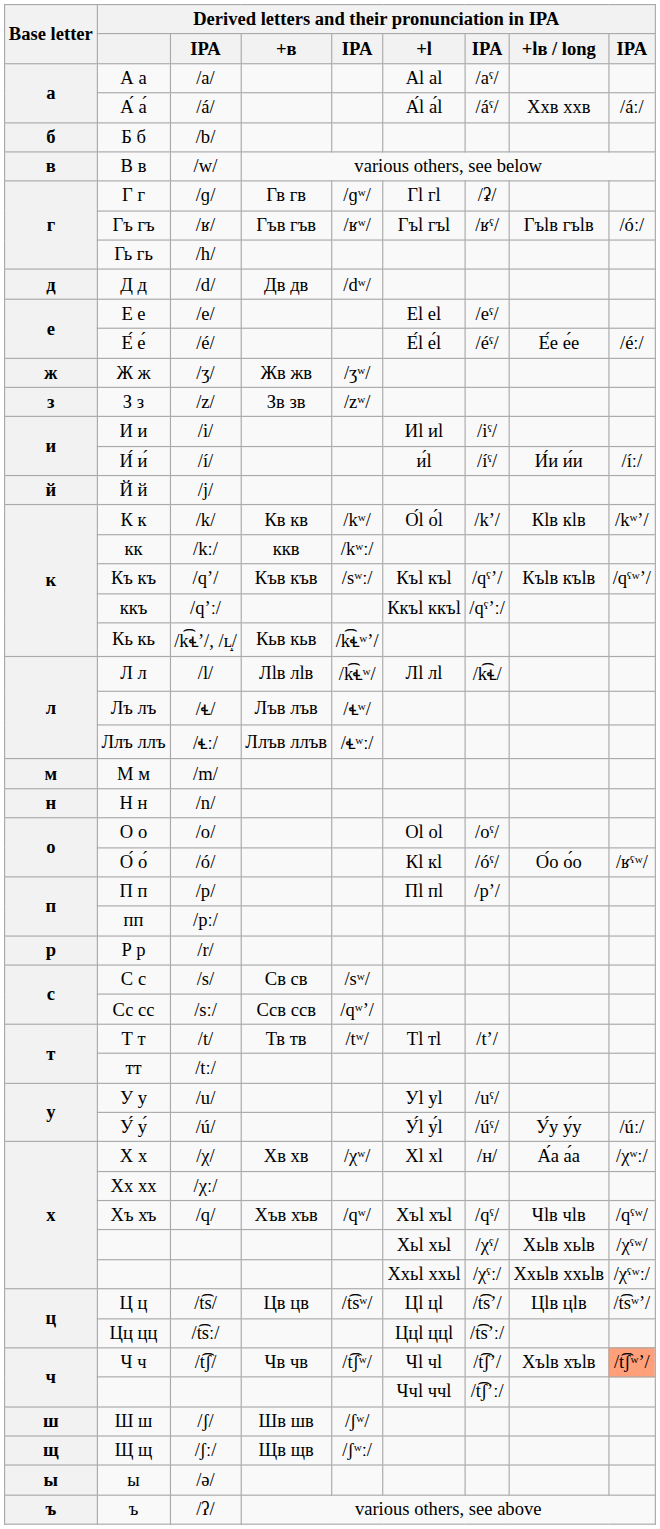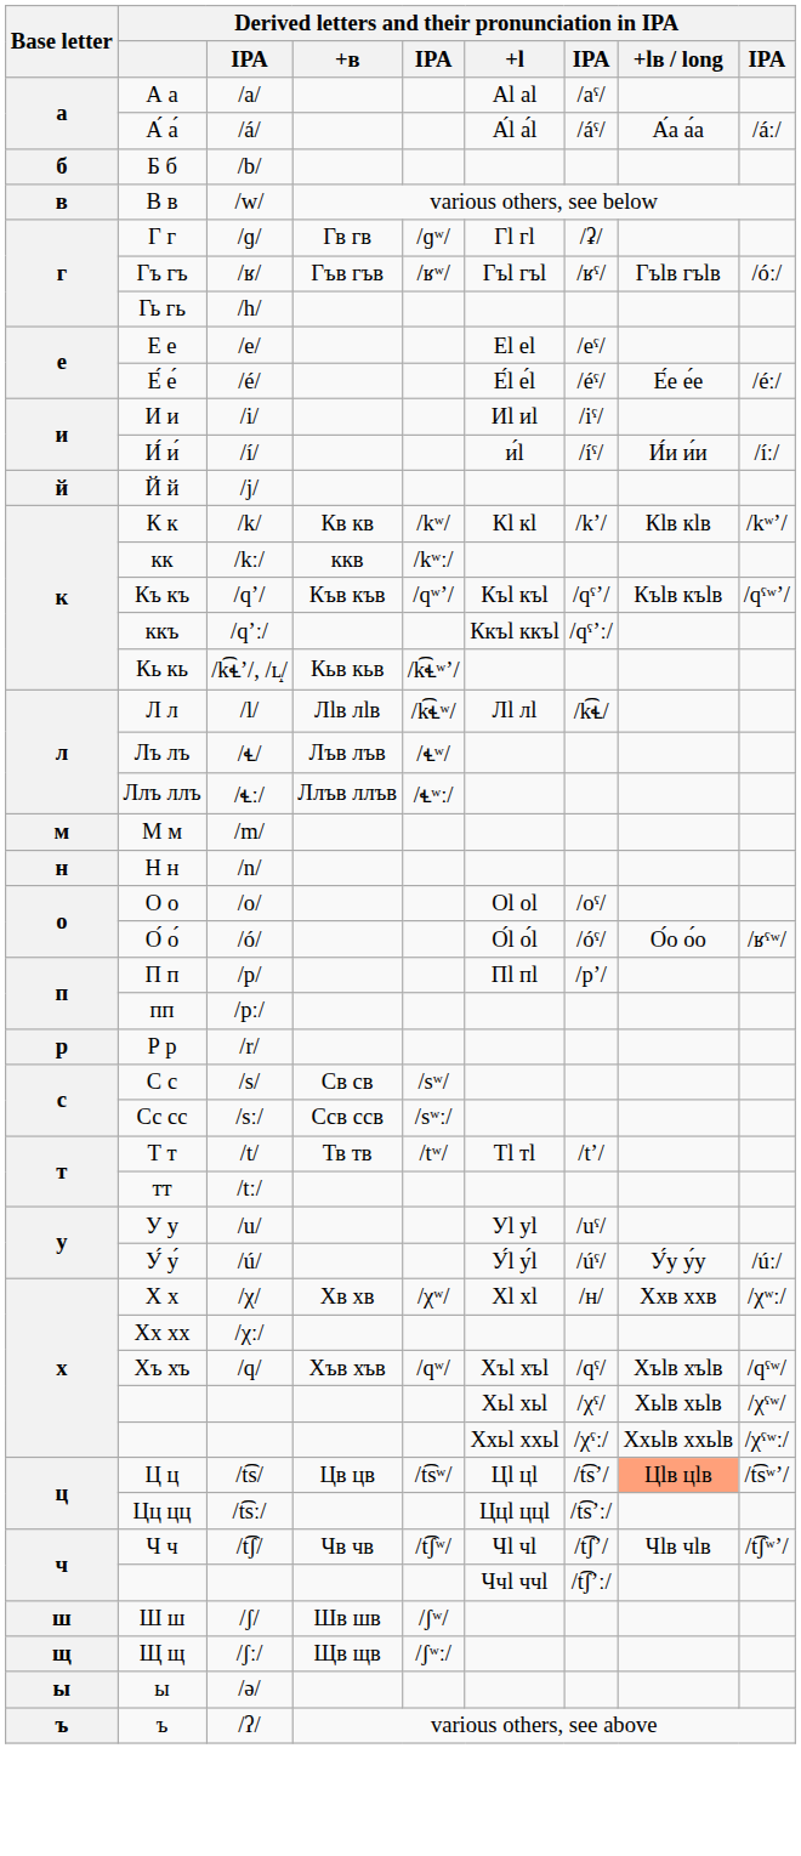А́ а́ | Derived letters and their pronunciation in IPA / +ӏв / long: Ххв ххв -> А́а а́а
- row: д | Д д | /d/ | Дв дв | /dʷ/
- row: ж | Ж ж | /ʒ/ | Жв жв | /ʒʷ/
- row: з | З з | /z/ | Зв зв | /zʷ/
К к | Derived letters and their pronunciation in IPA / +ӏ: О́ӏ о́ӏ -> Кӏ кӏ
Къ къ | column 5: /sʷː/ -> /qʷʼ/
О́ о́ | Derived letters and their pronunciation in IPA / +ӏ: Кӏ кӏ -> О́ӏ о́ӏ
Сс сс | column 5: /qʷʼ/ -> /sʷː/
Х х | Derived letters and their pronunciation in IPA / +ӏв / long: А́а а́а -> Ххв ххв
Хъ хъ | Derived letters and their pronunciation in IPA / +ӏв / long: Чӏв чӏв -> Хъӏв хъӏв
Ц ц | Derived letters and their pronunciation in IPA / +ӏв / long: no background -> lightsalmon background
Ч ч | Derived letters and their pronunciation in IPA / +ӏв / long: Хъӏв хъӏв -> Чӏв чӏв
Ч ч | column 9: lightsalmon background -> no background
